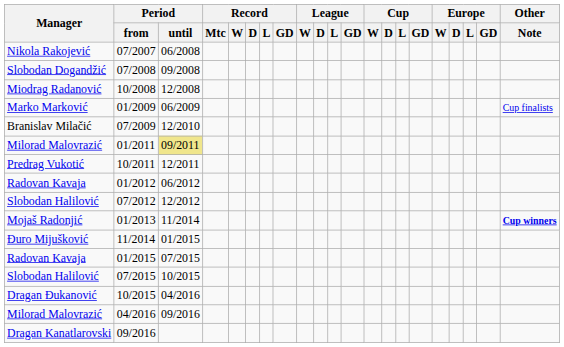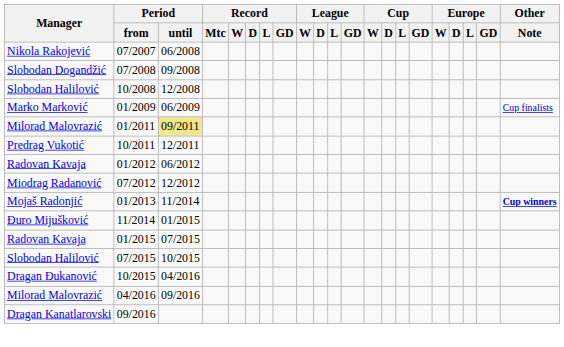10/2008 | Manager: Miodrag Radanović -> Slobodan Halilović
- row: Branislav Milačić | 07/2009 | 12/2010
07/2012 | Manager: Slobodan Halilović -> Miodrag Radanović
